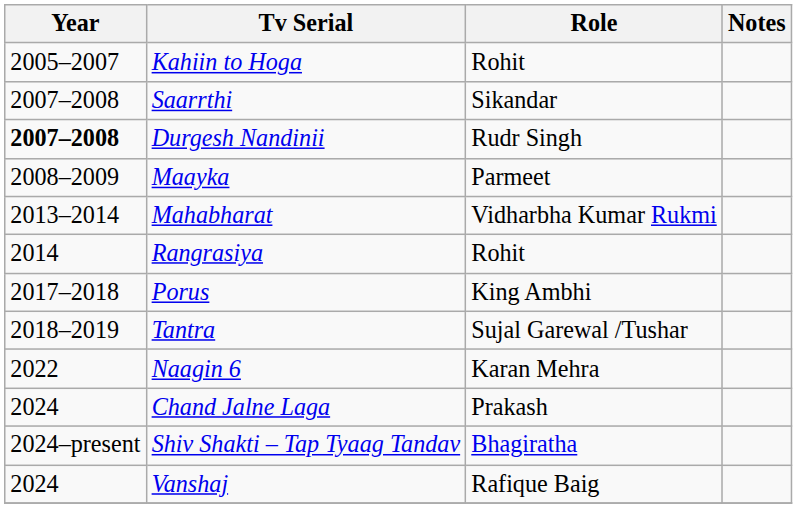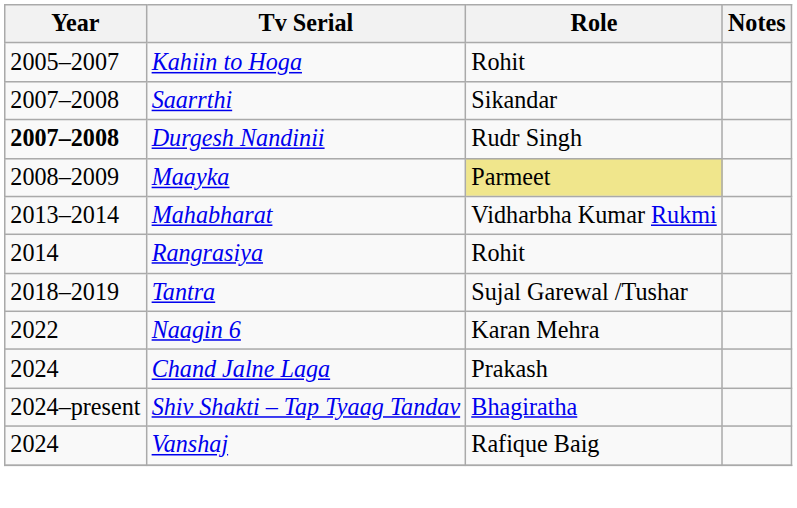Maayka | Role: no background -> khaki background
- row: 2017–2018 | Porus | King Ambhi
